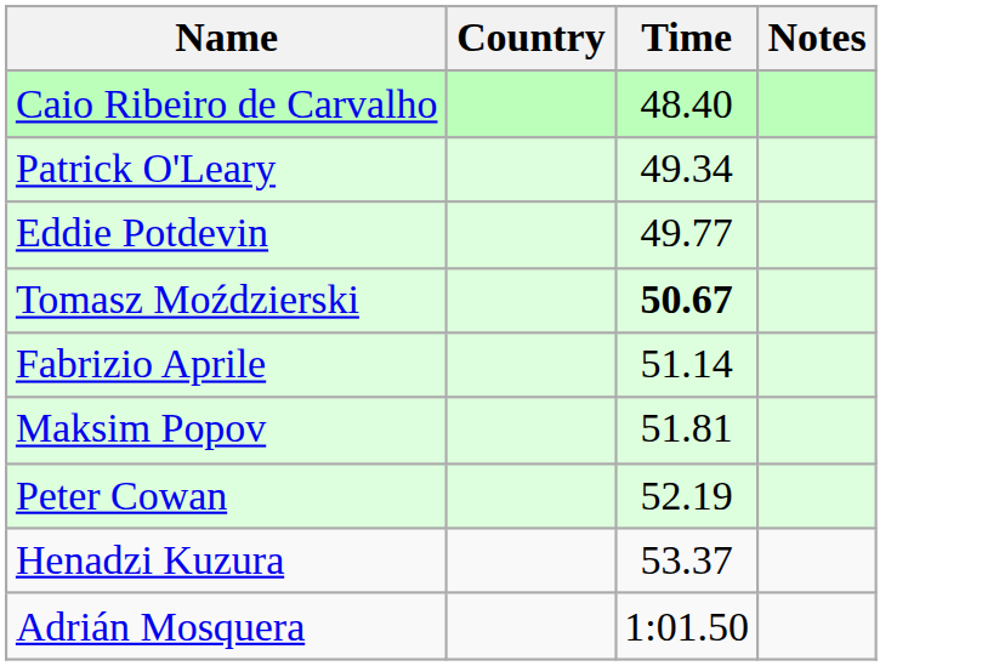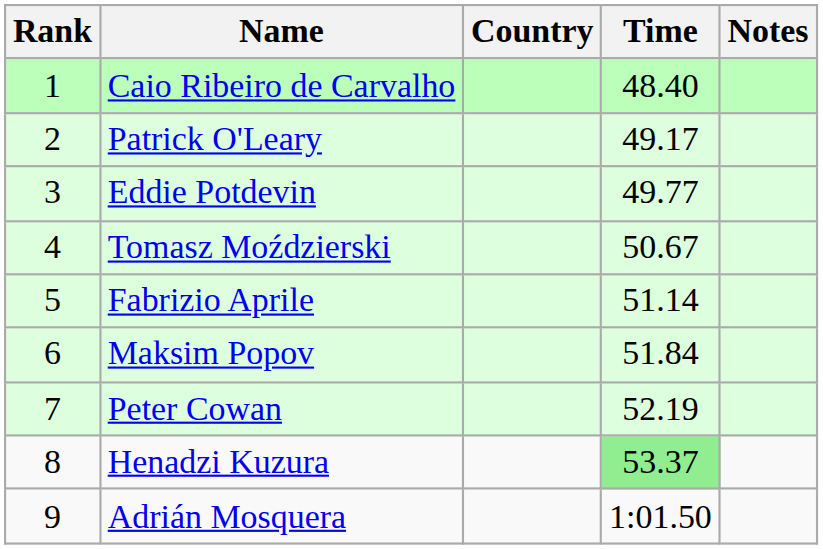+ column: Rank | 1 | 2 | 3 | 4 | 5 | 6 | 7 | 8 | 9
Patrick O'Leary | Time: 49.34 -> 49.17
Tomasz Moździerski | Time: bold -> normal
Maksim Popov | Time: 51.81 -> 51.84
Henadzi Kuzura | Time: no background -> lightgreen background
